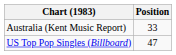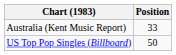US Top Pop Singles (Billboard) | Position: 47 -> 50
